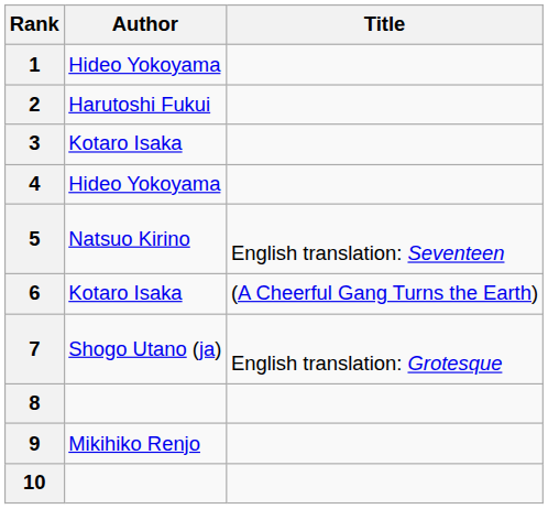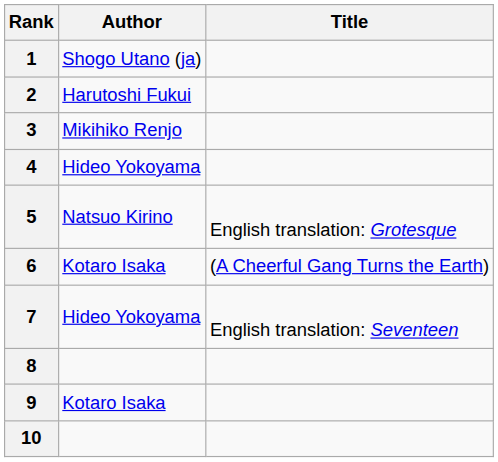1 | Author: Hideo Yokoyama -> Shogo Utano (ja)
3 | Author: Kotaro Isaka -> Mikihiko Renjo
5 | Title: English translation: Seventeen -> English translation: Grotesque
7 | Author: Shogo Utano (ja) -> Hideo Yokoyama
7 | Title: English translation: Grotesque -> English translation: Seventeen
9 | Author: Mikihiko Renjo -> Kotaro Isaka
